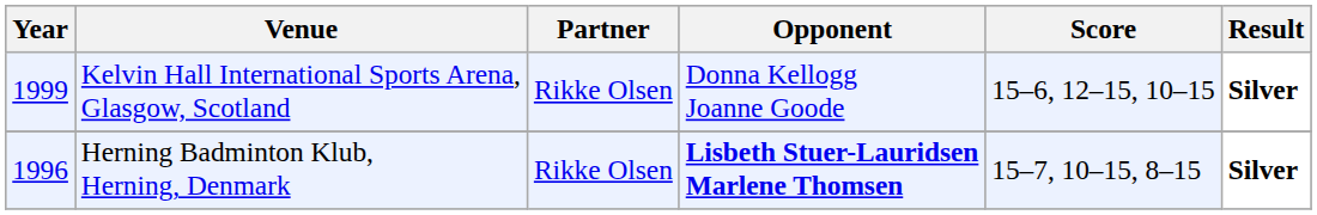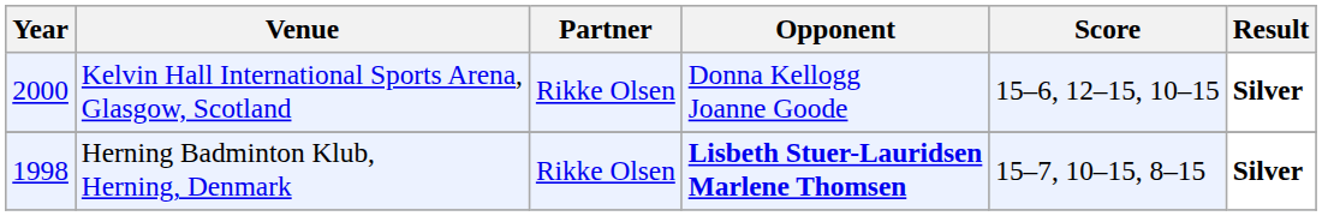Kelvin Hall International Sports Arena, Glasgow, Scotland | Year: 1999 -> 2000
Herning Badminton Klub, Herning, Denmark | Year: 1996 -> 1998
